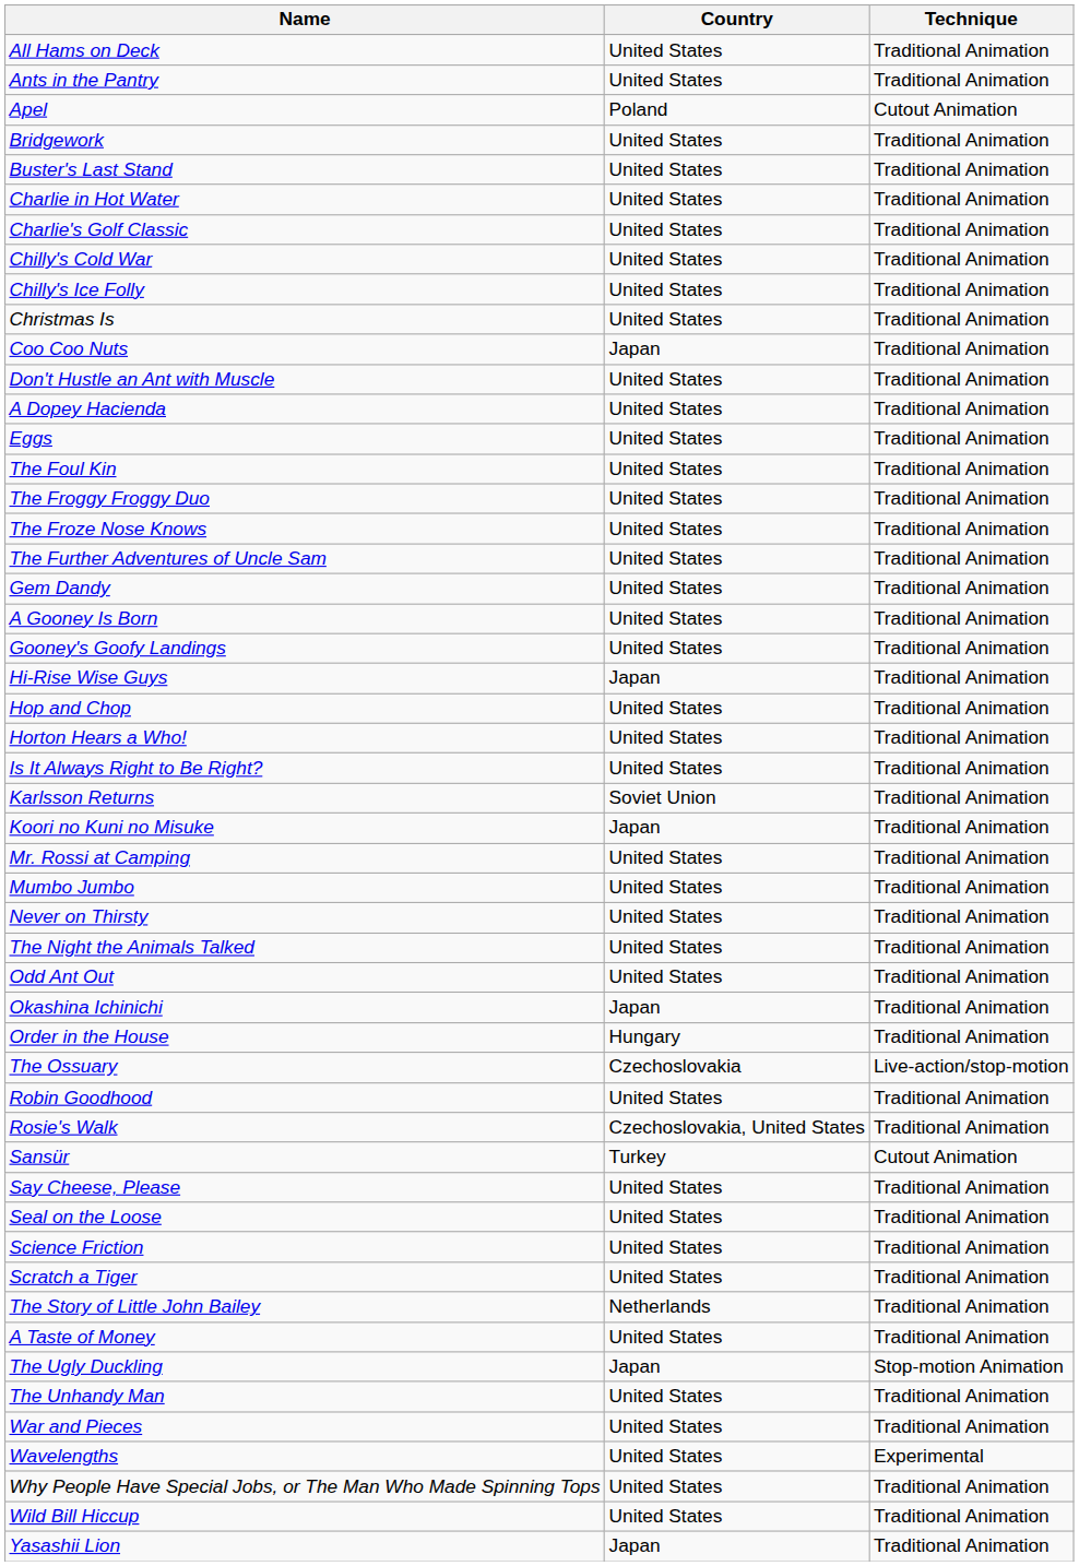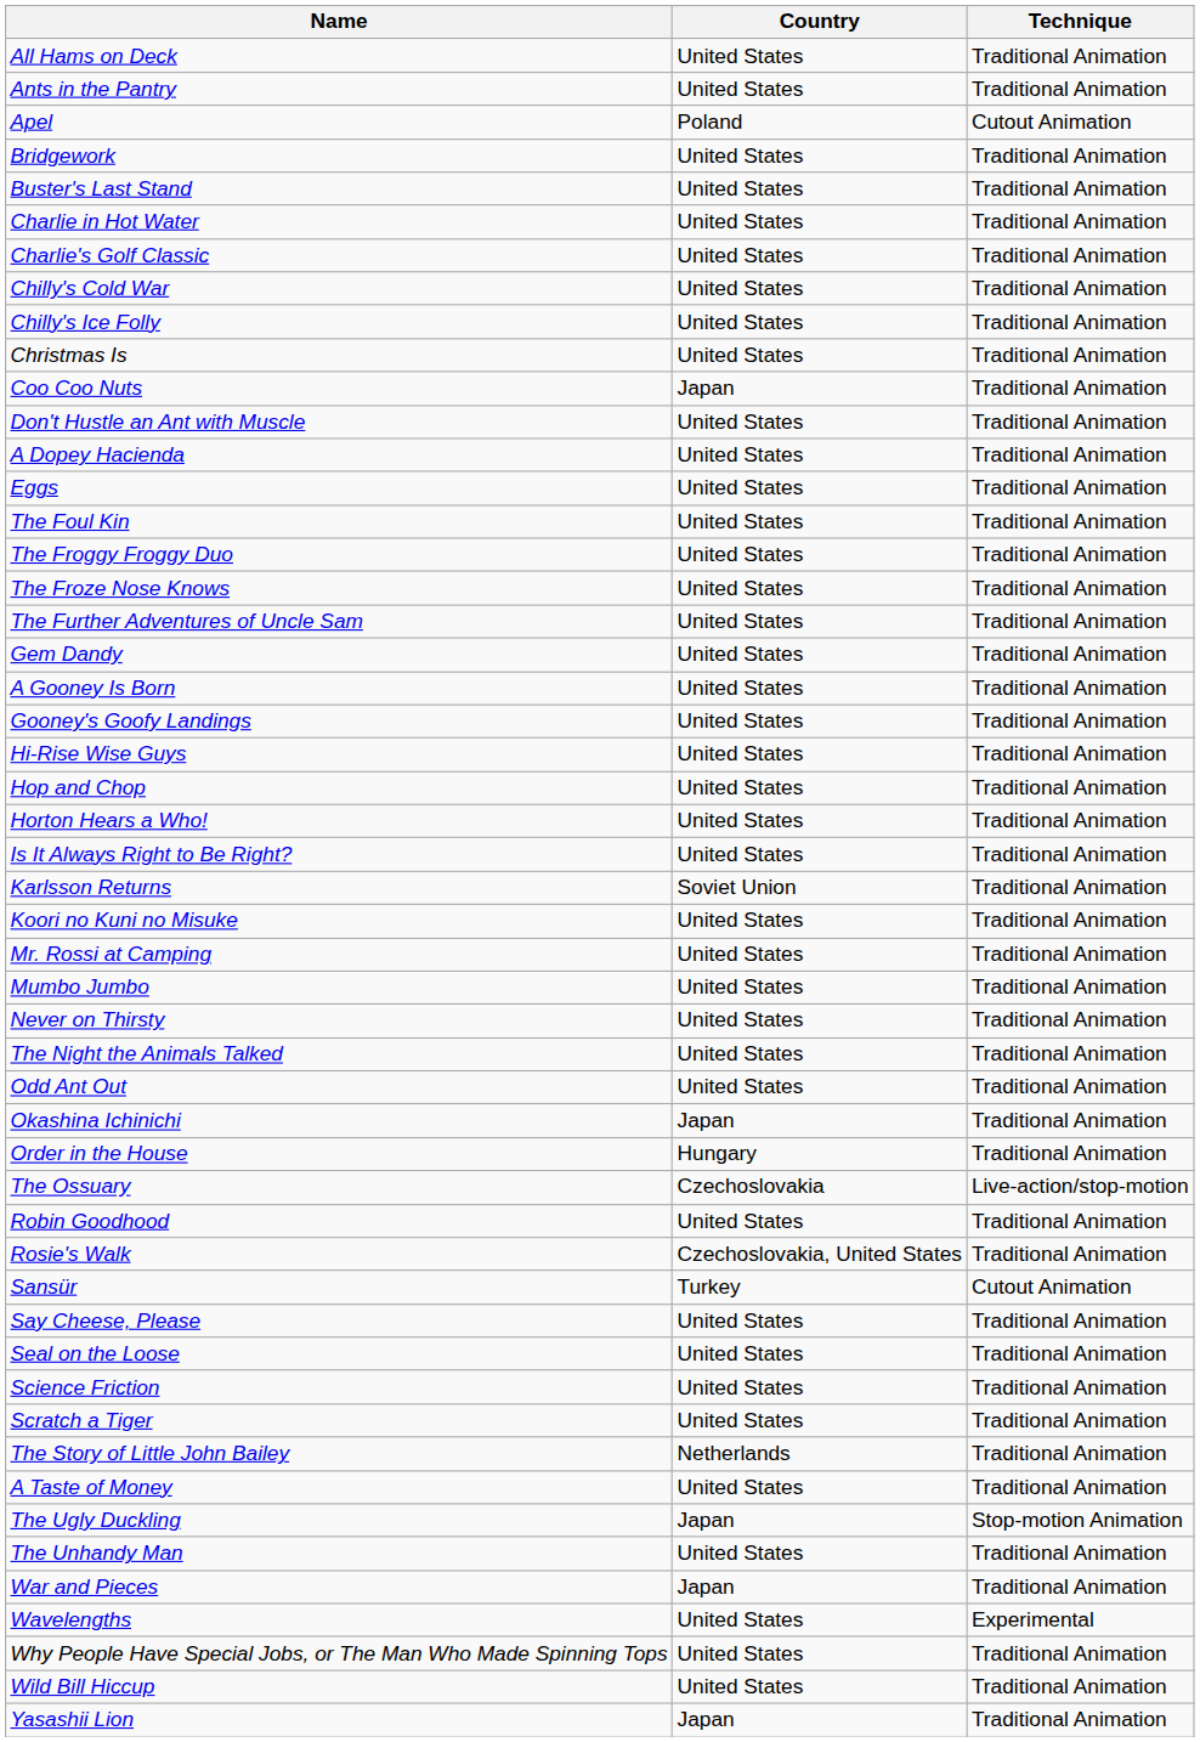Hi-Rise Wise Guys | Country: Japan -> United States
Koori no Kuni no Misuke | Country: Japan -> United States
War and Pieces | Country: United States -> Japan
